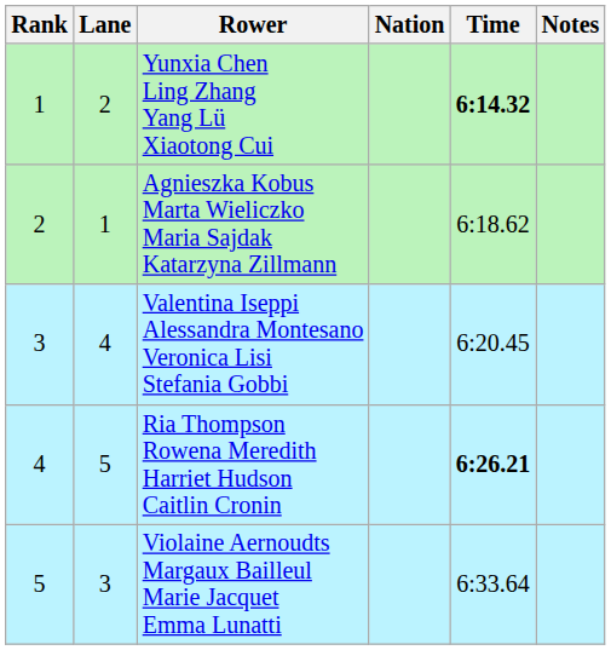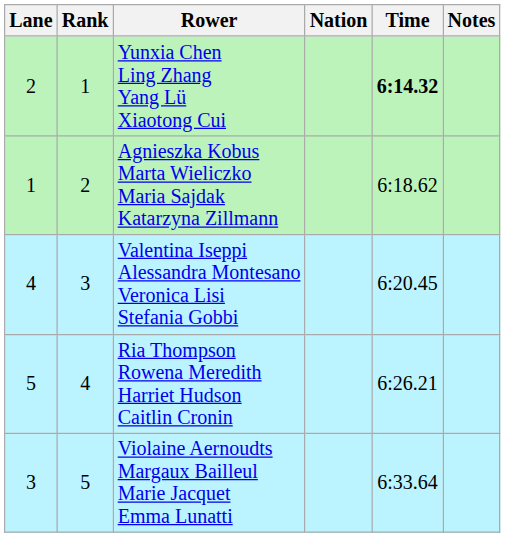columns swapped: Rank <-> Lane
Ria Thompson Rowena Meredith Harriet Hudson Caitlin Cronin | Time: bold -> normal
